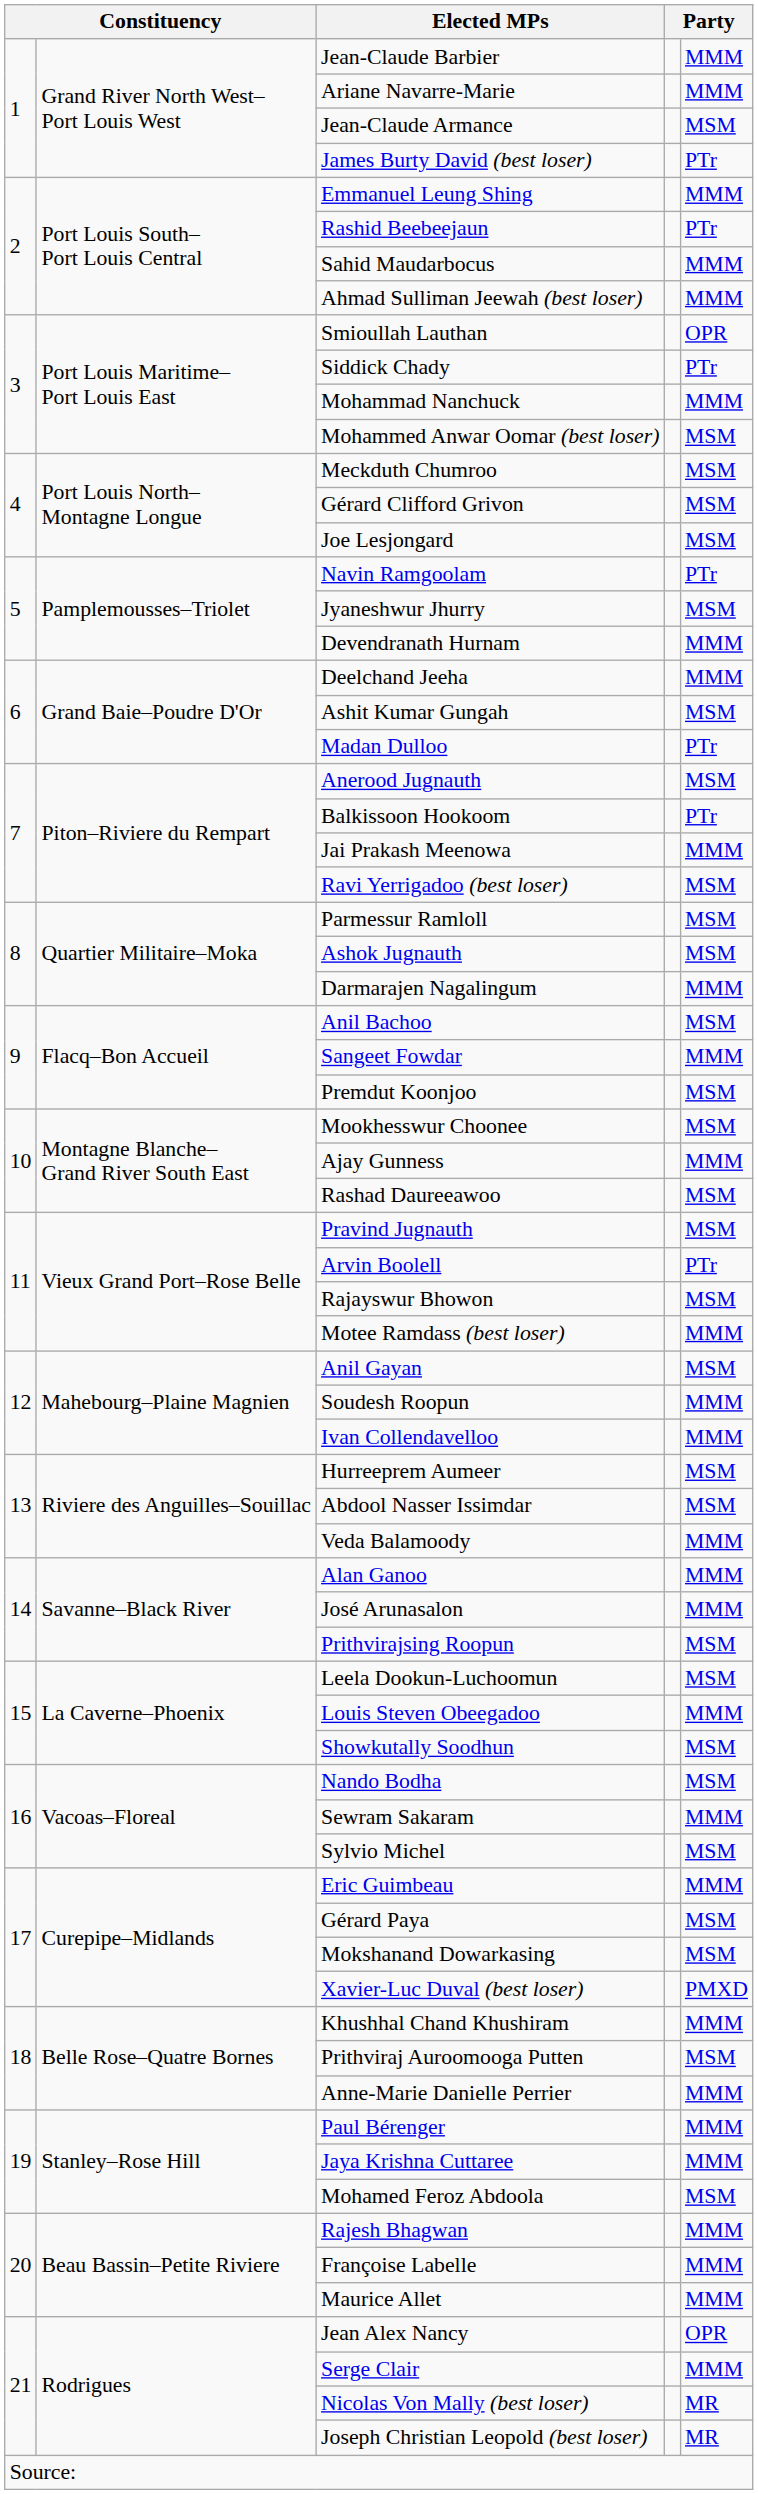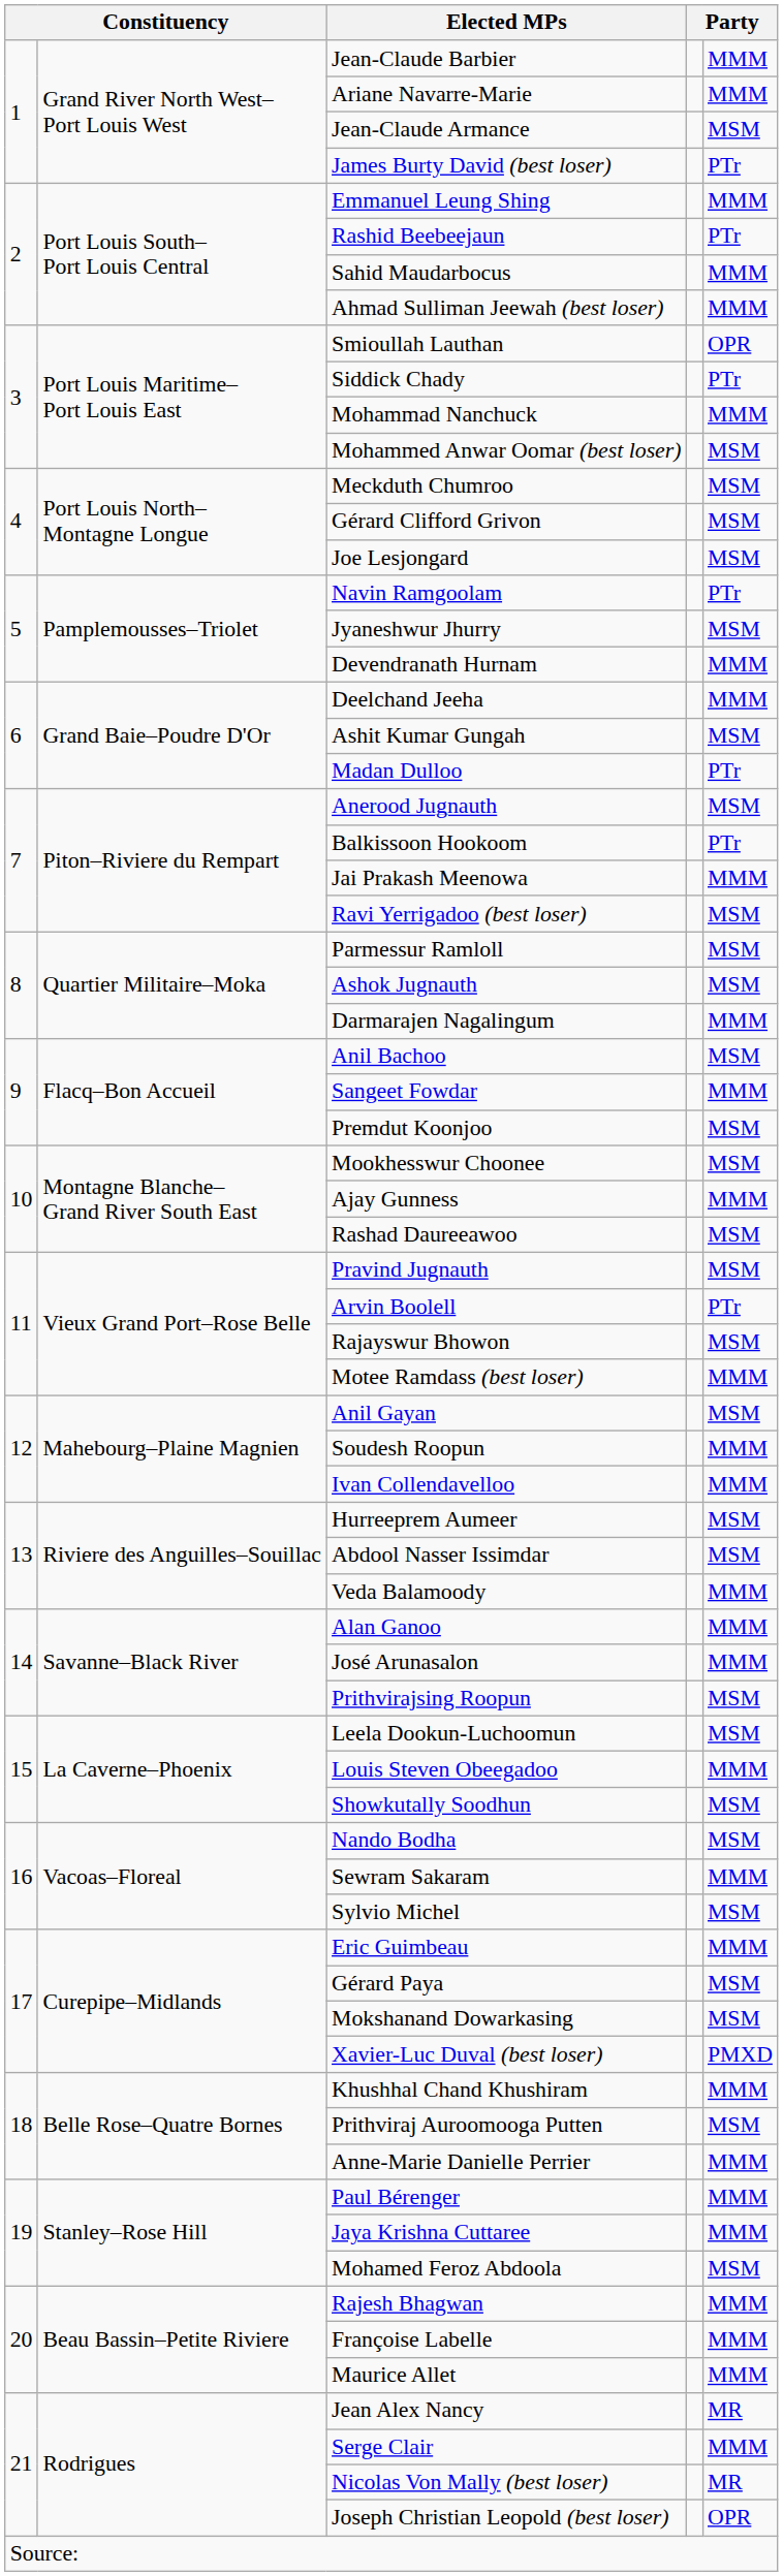Jean Alex Nancy | column 5: OPR -> MR
Joseph Christian Leopold (best loser) | column 5: MR -> OPR
